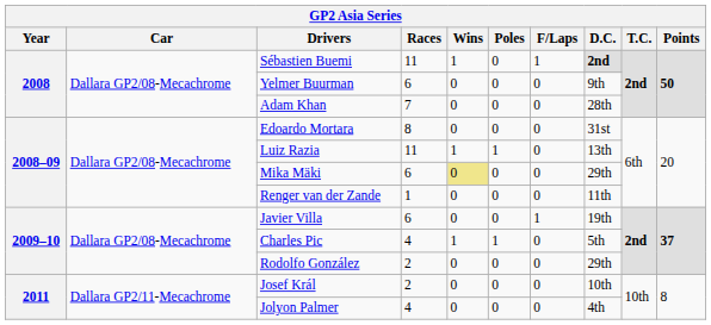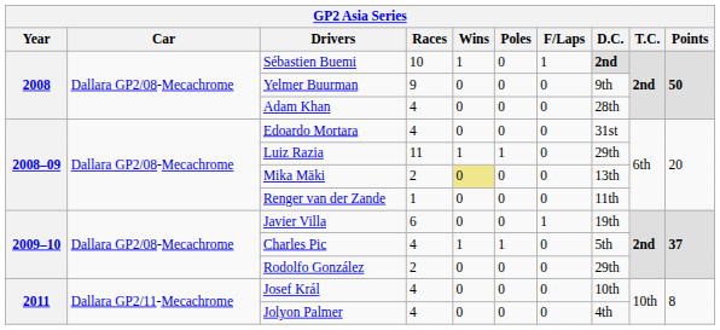Sébastien Buemi | Races: 11 -> 10
Yelmer Buurman | Races: 6 -> 9
Adam Khan | Races: 7 -> 4
Edoardo Mortara | Races: 8 -> 4
Luiz Razia | D.C.: 13th -> 29th
Mika Mäki | Races: 6 -> 2
Mika Mäki | D.C.: 29th -> 13th
Josef Král | Races: 2 -> 4
